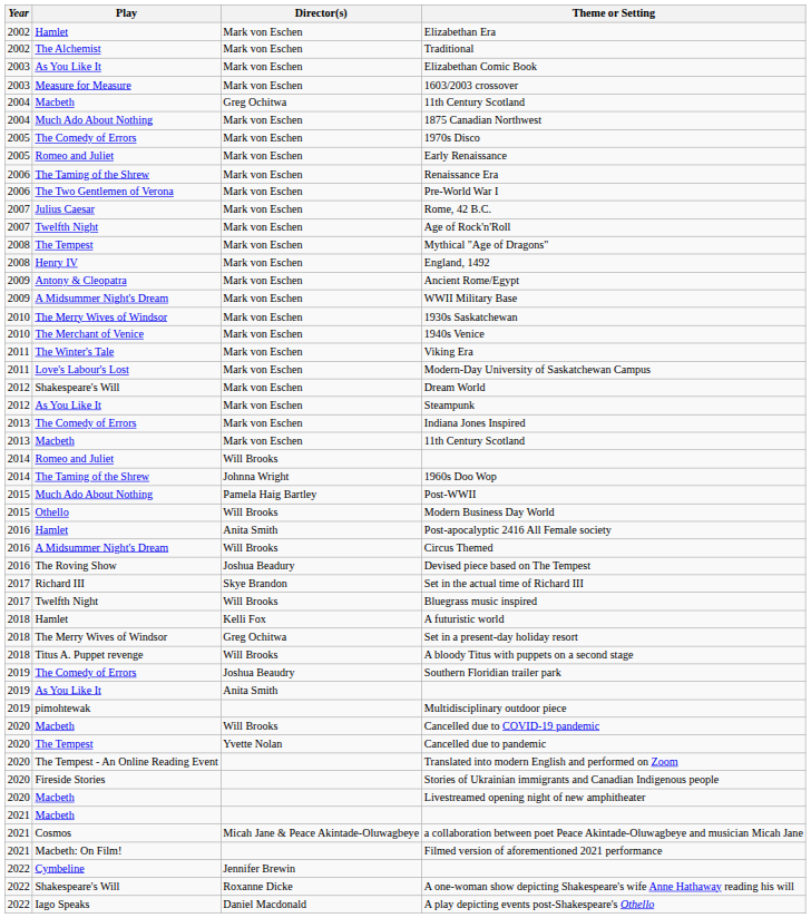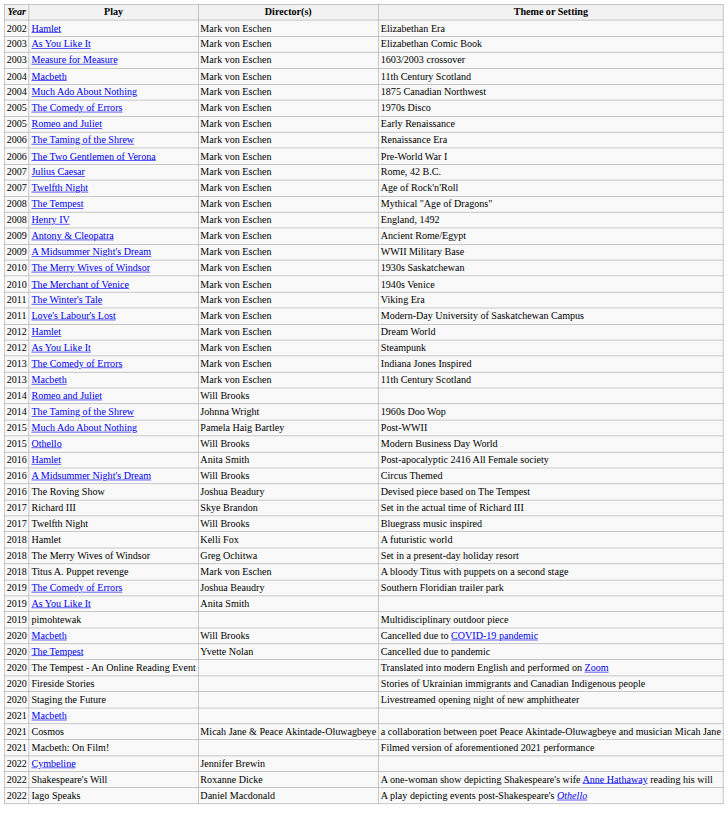- row: 2002 | The Alchemist | Mark von Eschen | Traditional
2004 / 11th Century Scotland | Director(s): Greg Ochitwa -> Mark von Eschen
Dream World | Play: Shakespeare's Will -> Hamlet
A bloody Titus with puppets on a second stage | Director(s): Will Brooks -> Mark von Eschen
Livestreamed opening night of new amphitheater | Play: Macbeth -> Staging the Future
